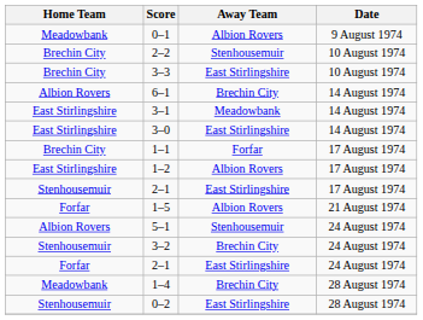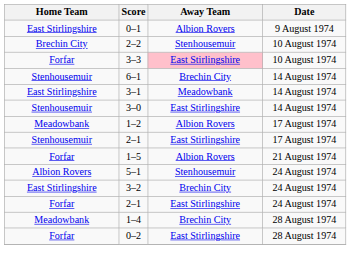0–1 | Home Team: Meadowbank -> East Stirlingshire
3–3 | Home Team: Brechin City -> Forfar
3–3 | Away Team: no background -> pink background
6–1 | Home Team: Albion Rovers -> Stenhousemuir
3–0 | Home Team: East Stirlingshire -> Stenhousemuir
- row: Brechin City | 1–1 | Forfar | 17 August 1974
1–2 | Home Team: East Stirlingshire -> Meadowbank
3–2 | Home Team: Stenhousemuir -> East Stirlingshire
0–2 | Home Team: Stenhousemuir -> Forfar
